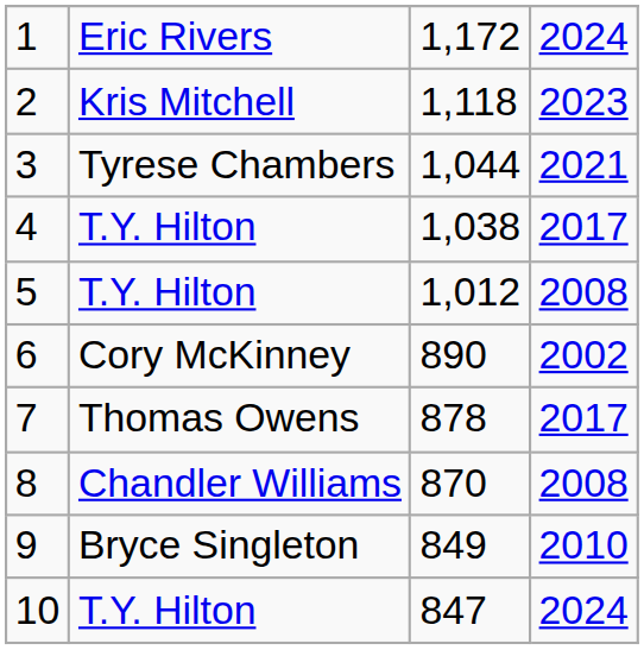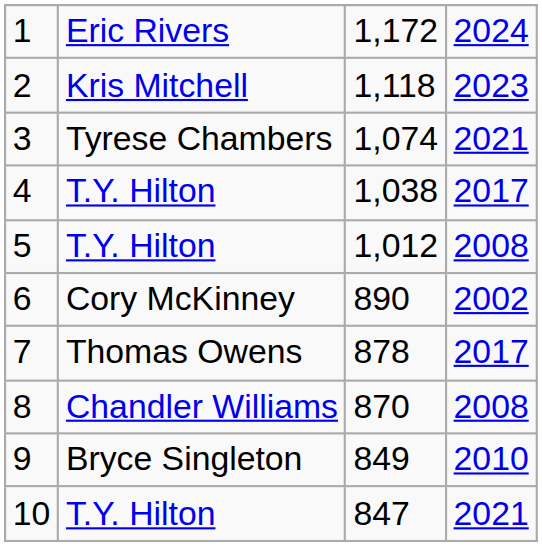3 | column 3: 1,044 -> 1,074
10 | column 4: 2024 -> 2021
